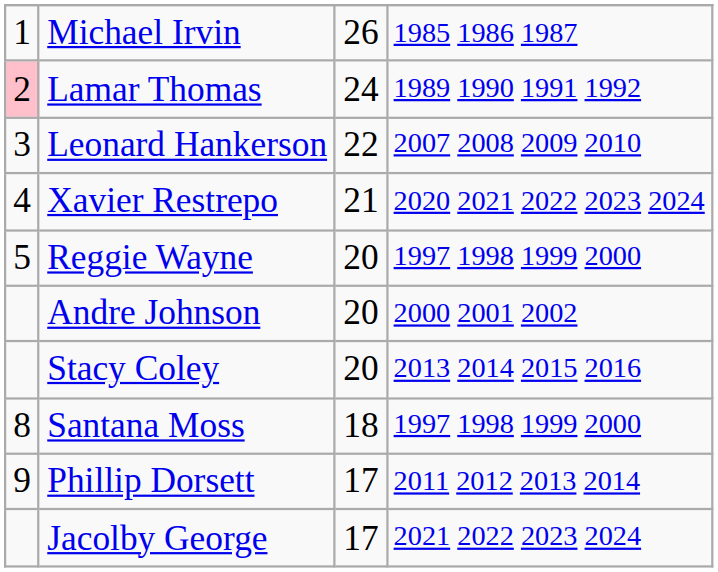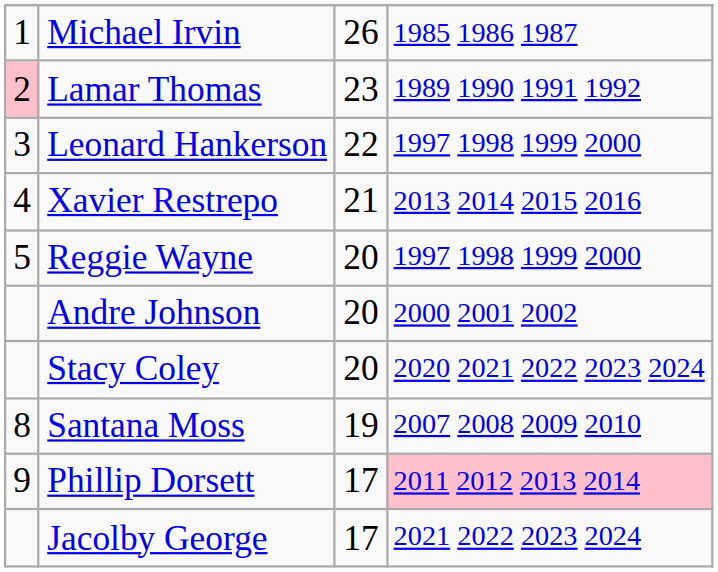Lamar Thomas | column 3: 24 -> 23
Leonard Hankerson | column 4: 2007 2008 2009 2010 -> 1997 1998 1999 2000
Xavier Restrepo | column 4: 2020 2021 2022 2023 2024 -> 2013 2014 2015 2016
Stacy Coley | column 4: 2013 2014 2015 2016 -> 2020 2021 2022 2023 2024
Santana Moss | column 3: 18 -> 19
Santana Moss | column 4: 1997 1998 1999 2000 -> 2007 2008 2009 2010
Phillip Dorsett | column 4: no background -> pink background
